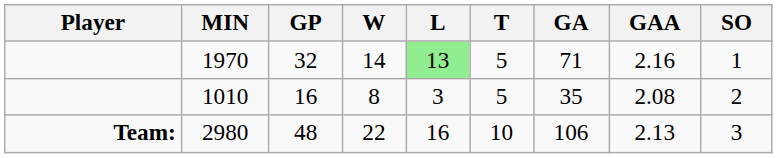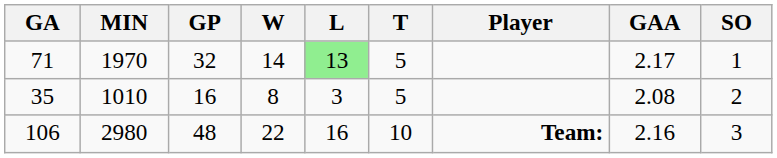columns swapped: Player <-> GA
1970 | GAA: 2.16 -> 2.17
2980 | GAA: 2.13 -> 2.16
